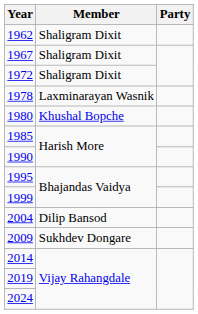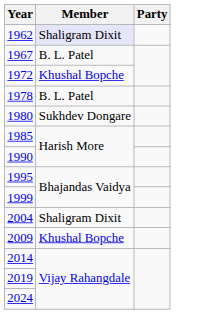1962 | Member: no background -> lavender background
1967 | Member: Shaligram Dixit -> B. L. Patel
1972 | Member: Shaligram Dixit -> Khushal Bopche
1978 | Member: Laxminarayan Wasnik -> B. L. Patel
1980 | Member: Khushal Bopche -> Sukhdev Dongare
2004 | Member: Dilip Bansod -> Shaligram Dixit
2009 | Member: Sukhdev Dongare -> Khushal Bopche
